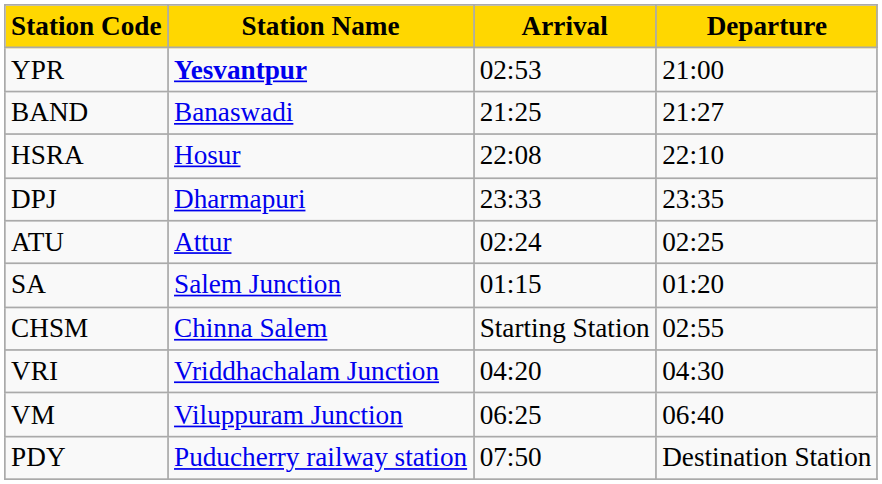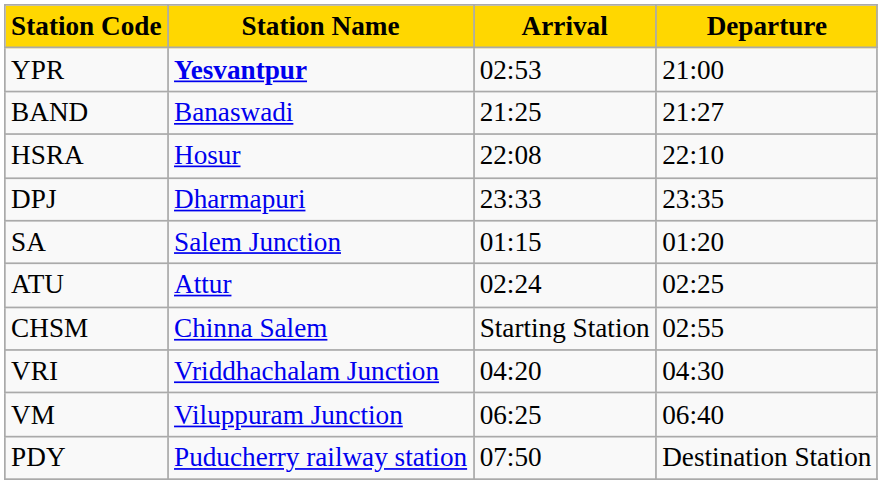rows swapped: SA <-> ATU
